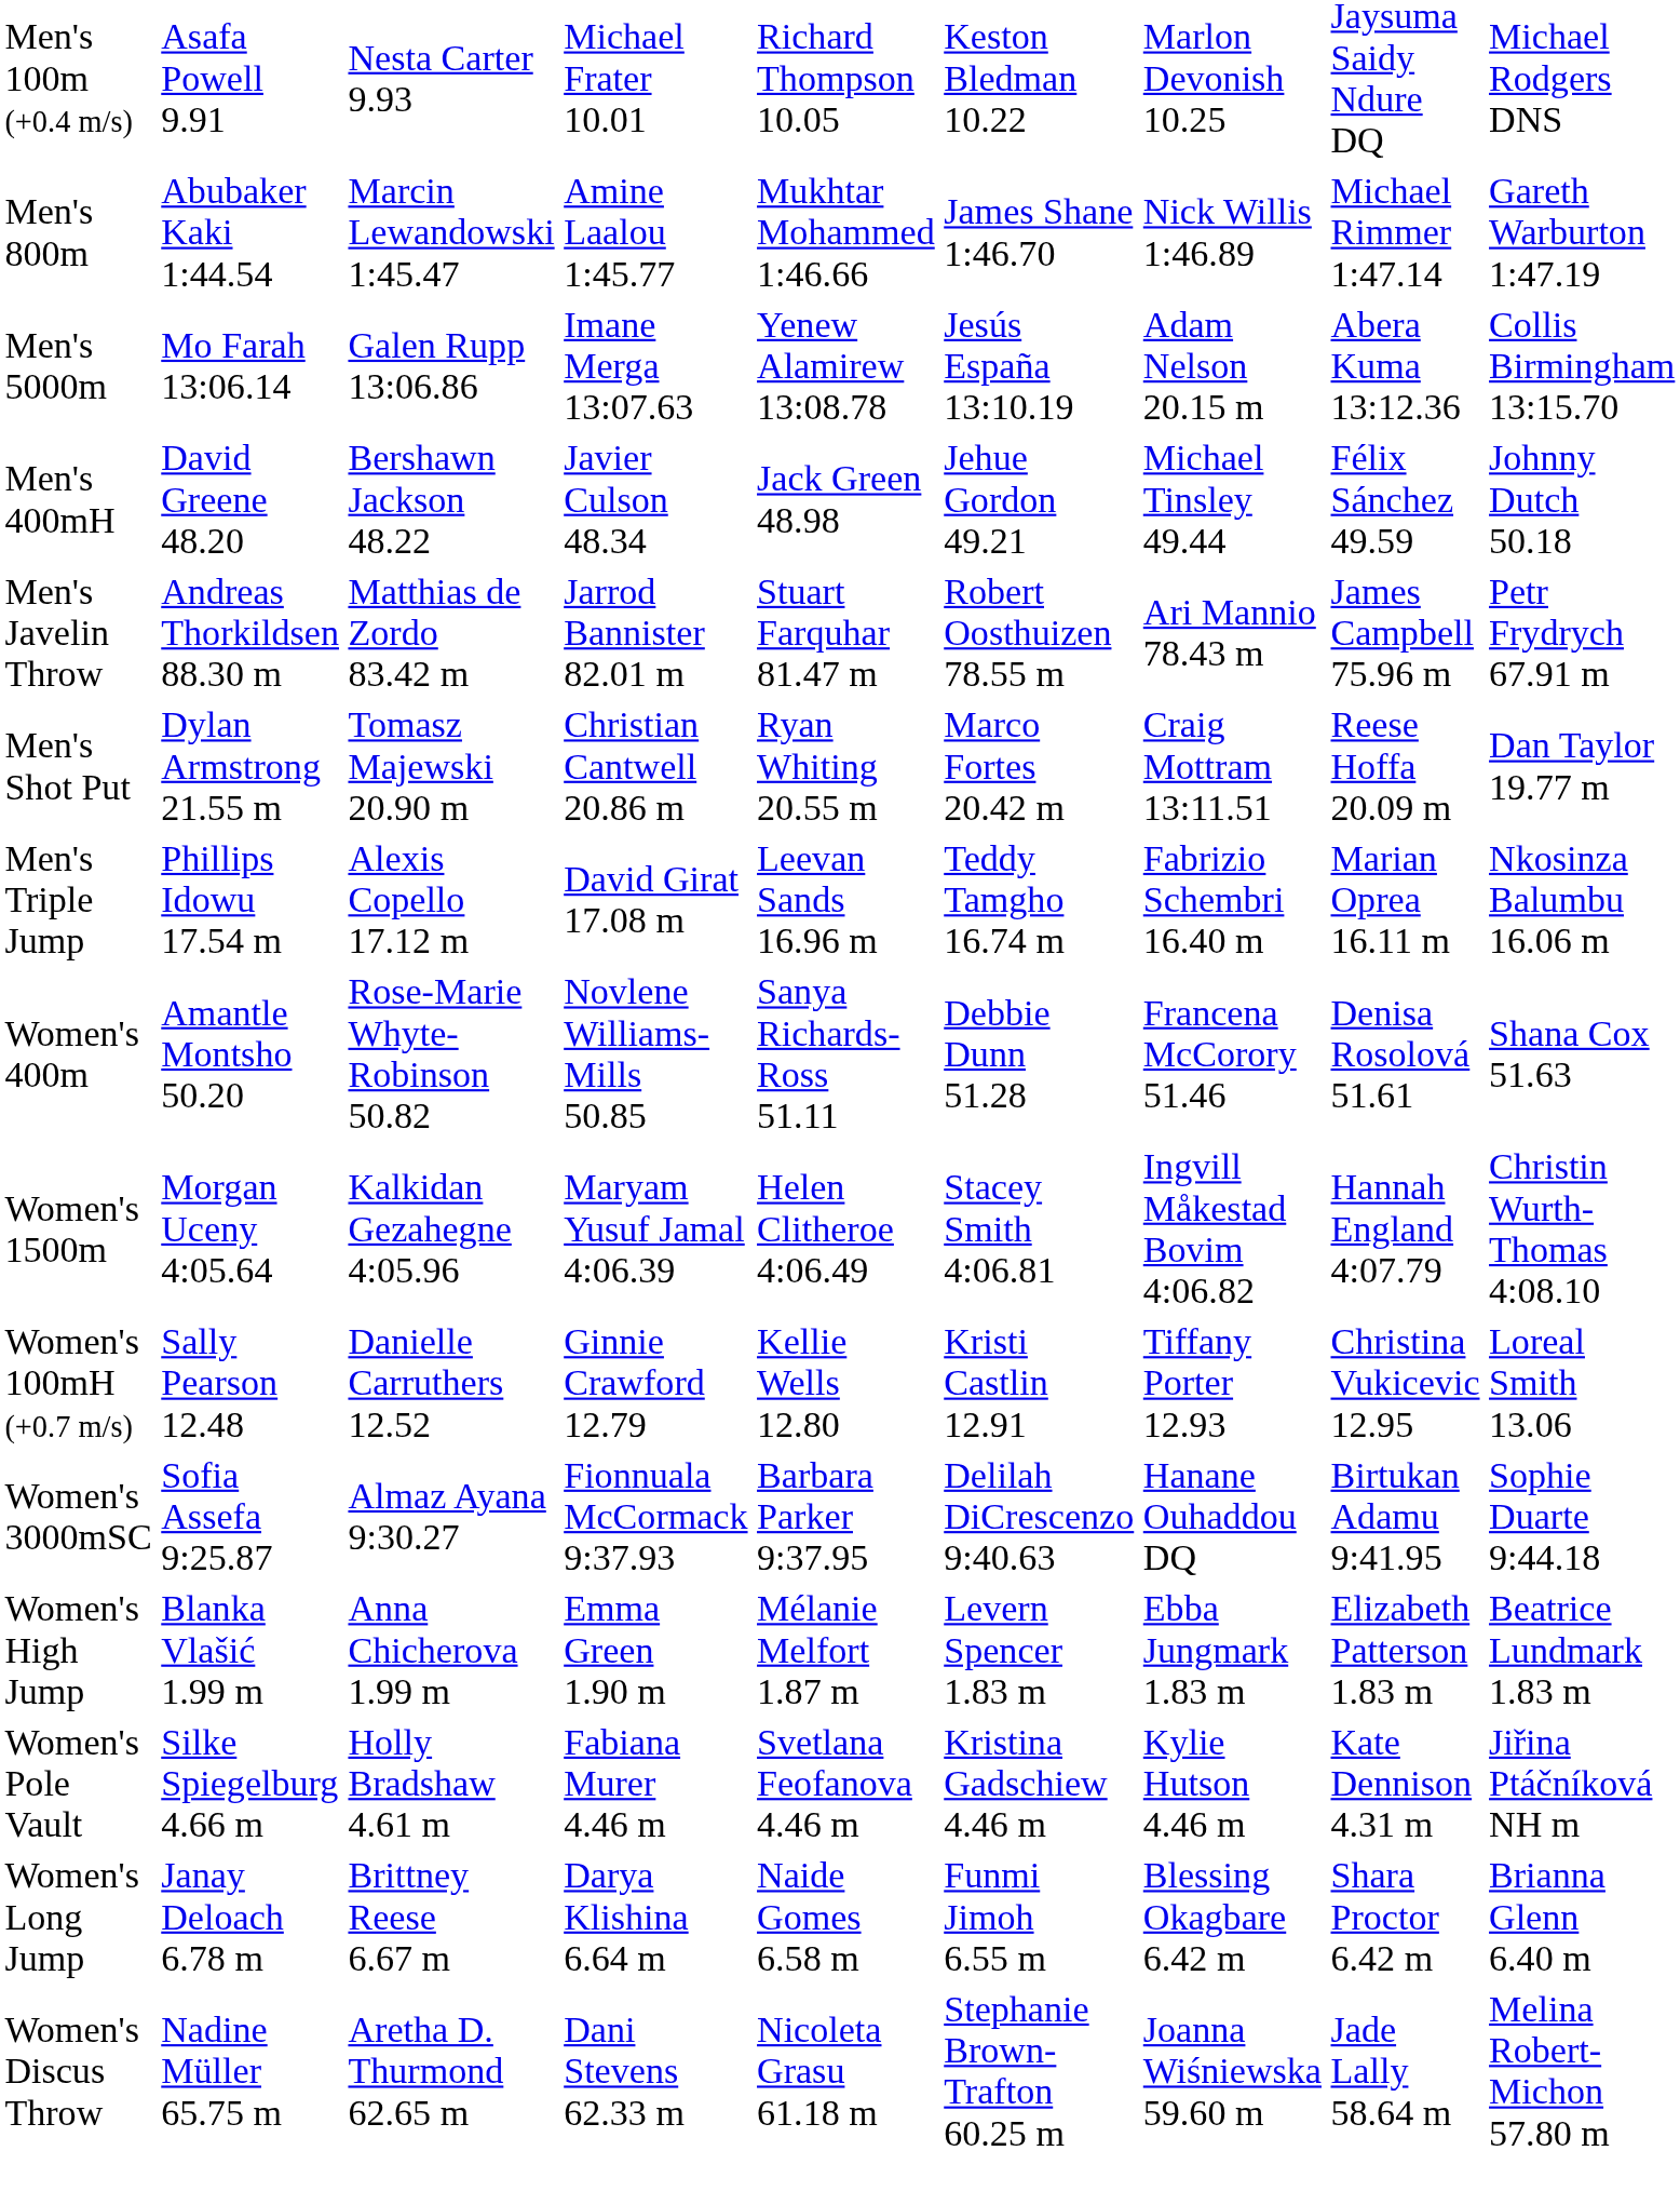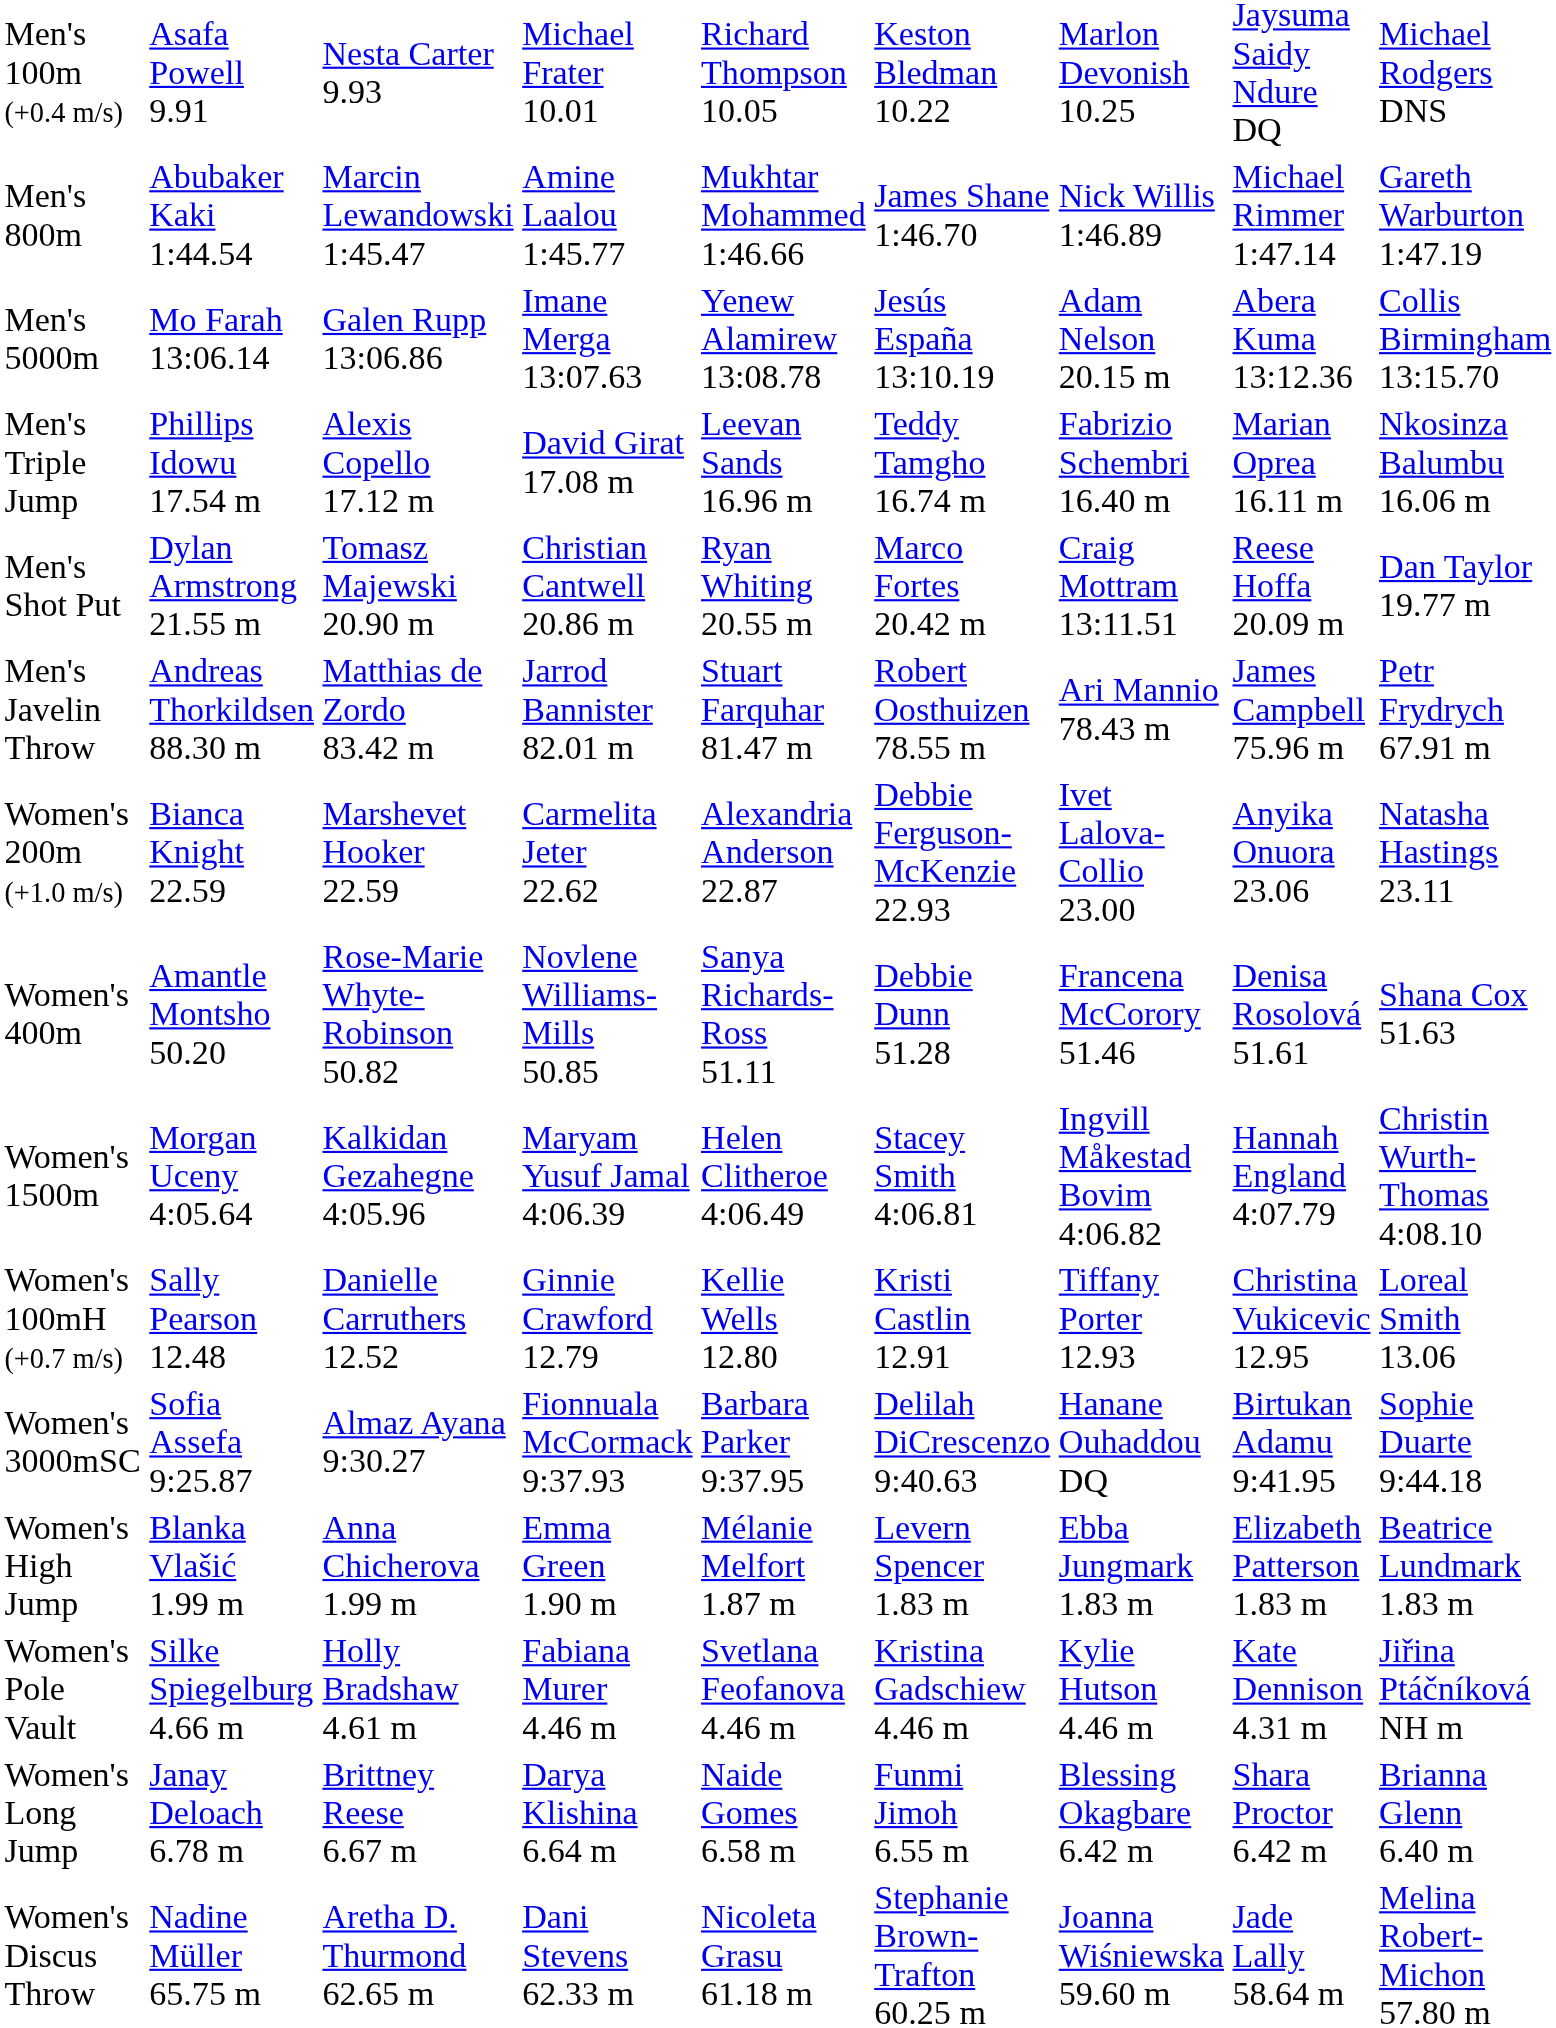- row: Men's 400mH | David Greene 48.20 | Bershawn Jackson 48.22 | Javier Culson 48.34 | Jack Green 48.98 | Jehue Gordon 49.21 | Michael Tinsley 49.44 | Félix Sánchez 49.59 | Johnny Dutch 50.18
rows swapped: Men's Triple Jump <-> Men's Javelin Throw
+ row: Women's 200m (+1.0 m/s) | Bianca Knight 22.59 | Marshevet Hooker 22.59 | Carmelita Jeter 22.62 | Alexandria Anderson 22.87 | Debbie Ferguson-McKenzie 22.93 | Ivet Lalova-Collio 23.00 | Anyika Onuora 23.06 | Natasha Hastings 23.11
